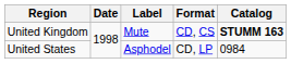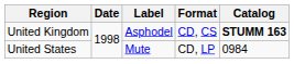United Kingdom | Label: Mute -> Asphodel
United States | Label: Asphodel -> Mute
